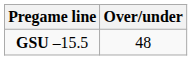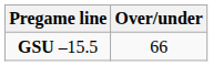GSU –15.5 | Over/under: 48 -> 66
